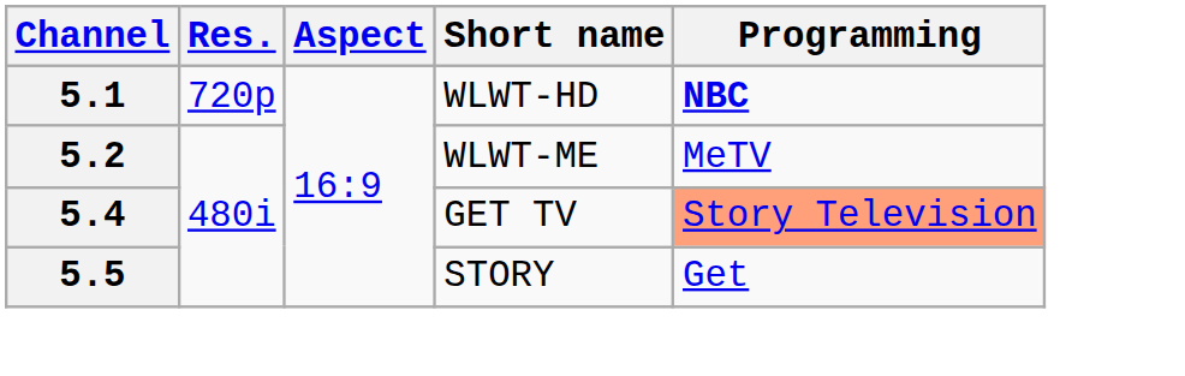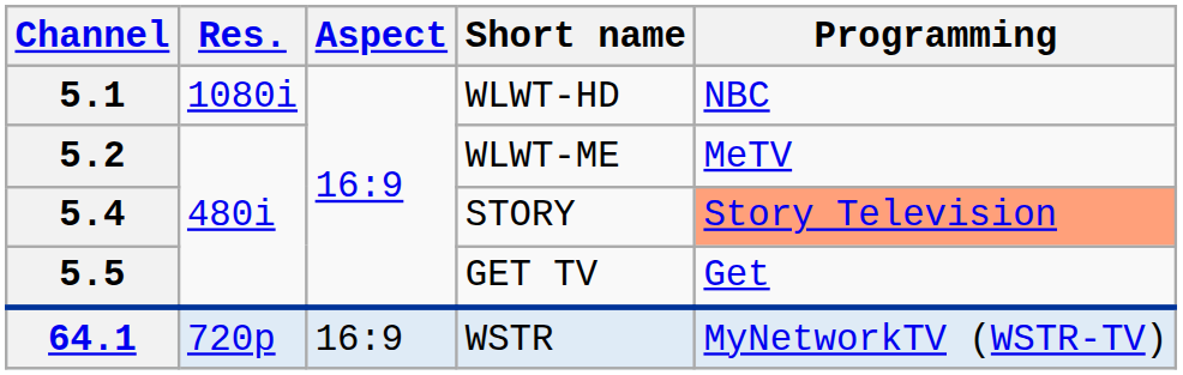5.1 | Res.: 720p -> 1080i
5.1 | Programming: bold -> normal
5.4 | Short name: GET TV -> STORY
5.5 | Short name: STORY -> GET TV
+ row: 64.1 | 720p | 16:9 | WSTR | MyNetworkTV (WSTR-TV)
